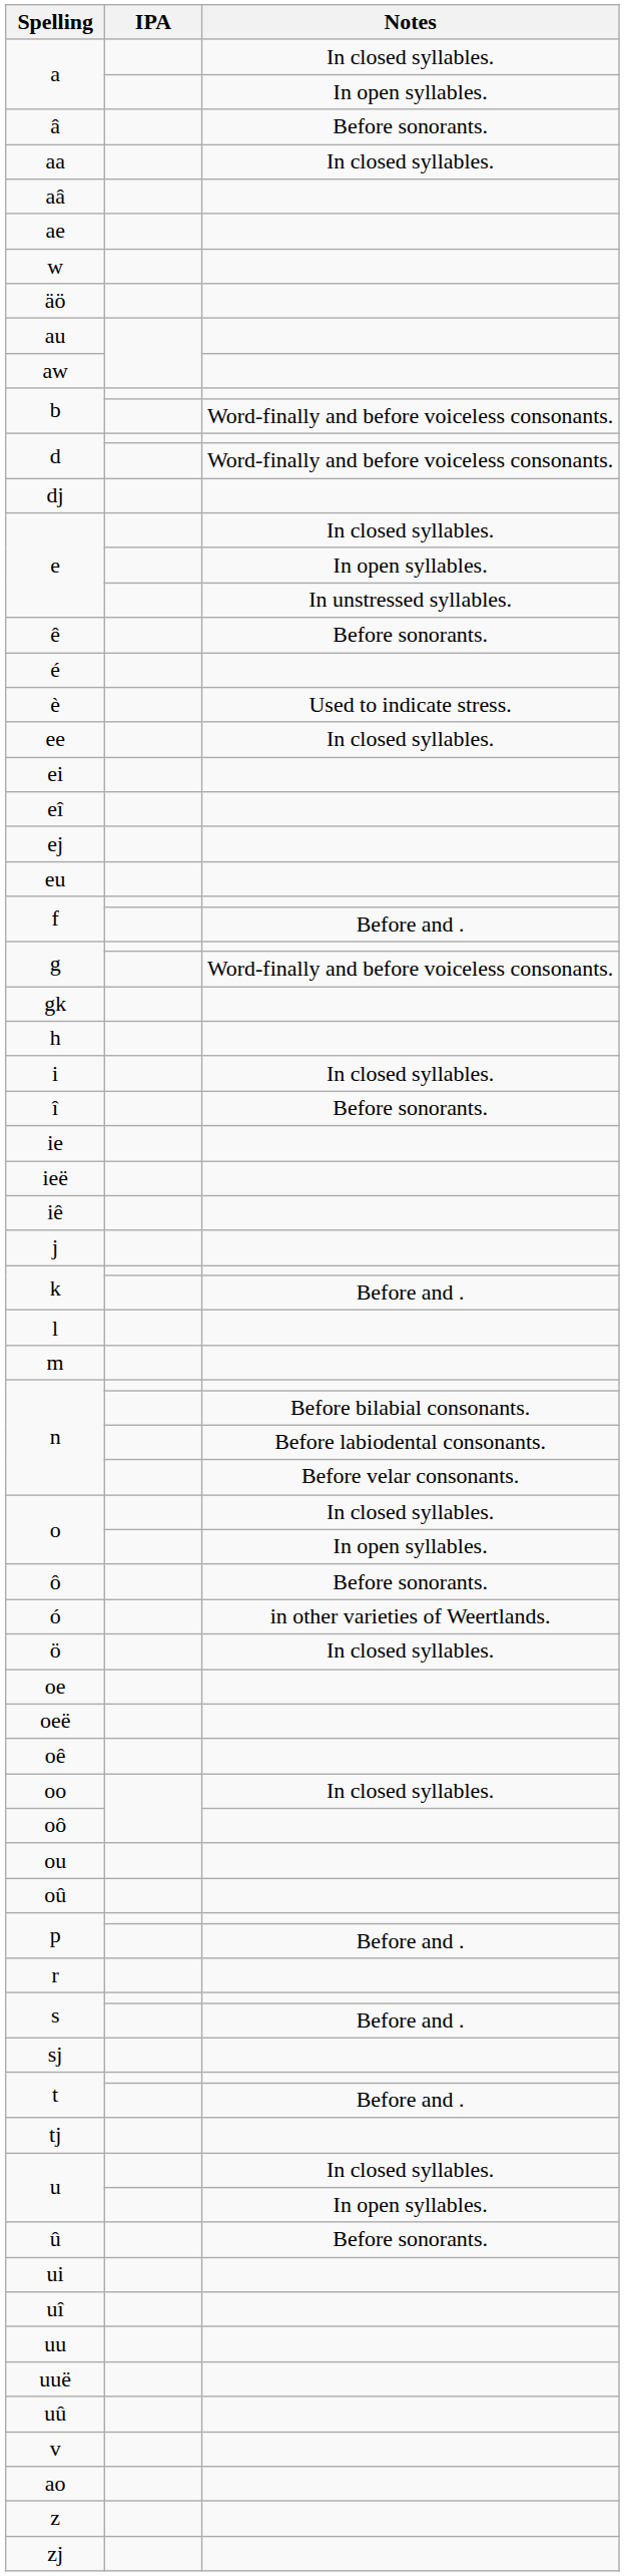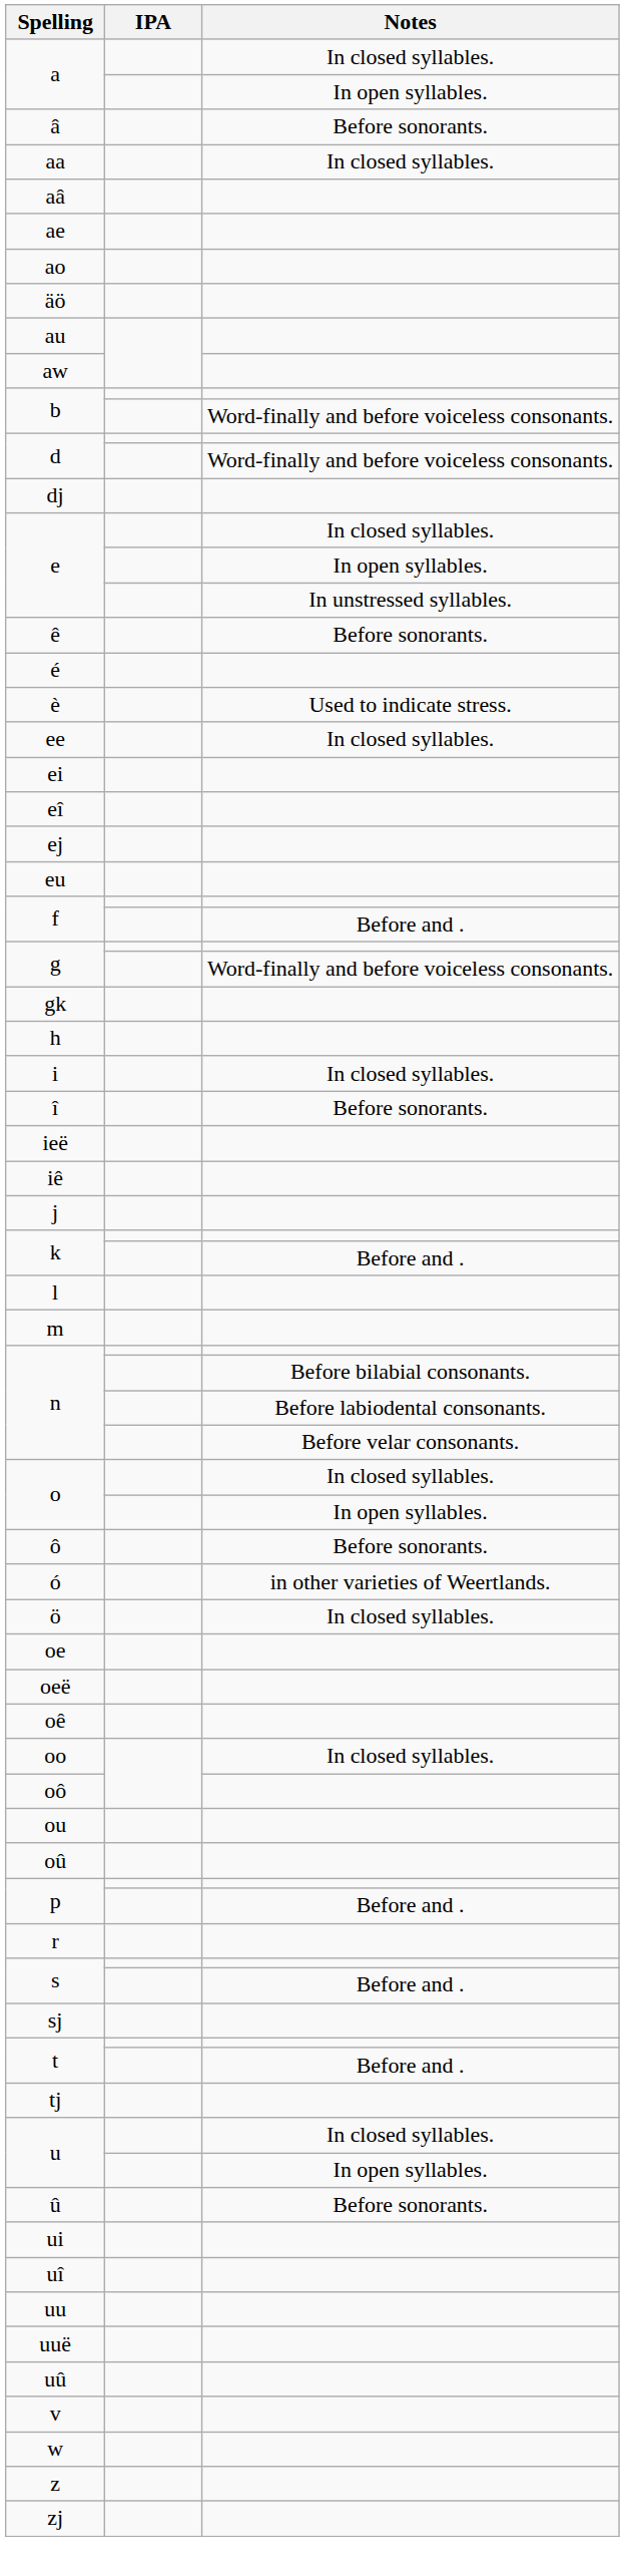rows swapped: ao <-> w
- row: ie
